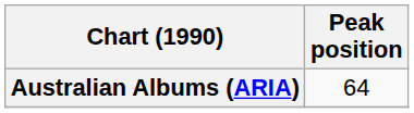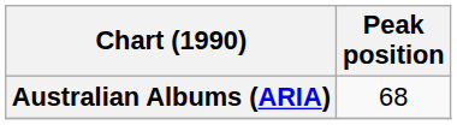Australian Albums (ARIA) | Peak position: 64 -> 68
